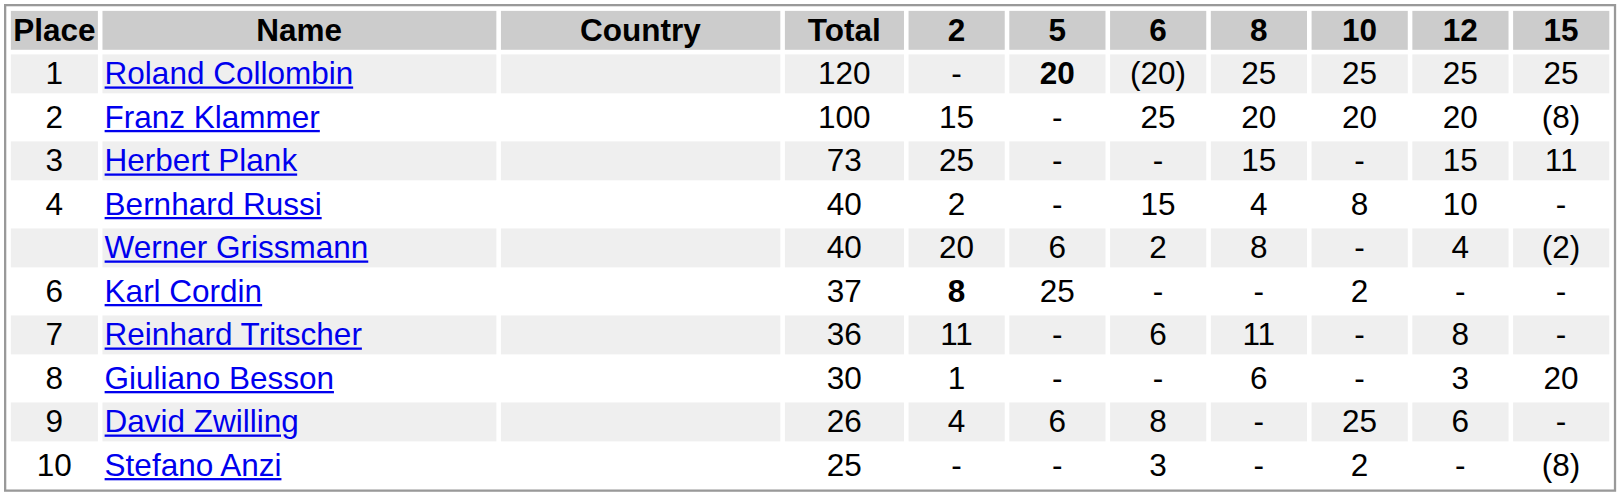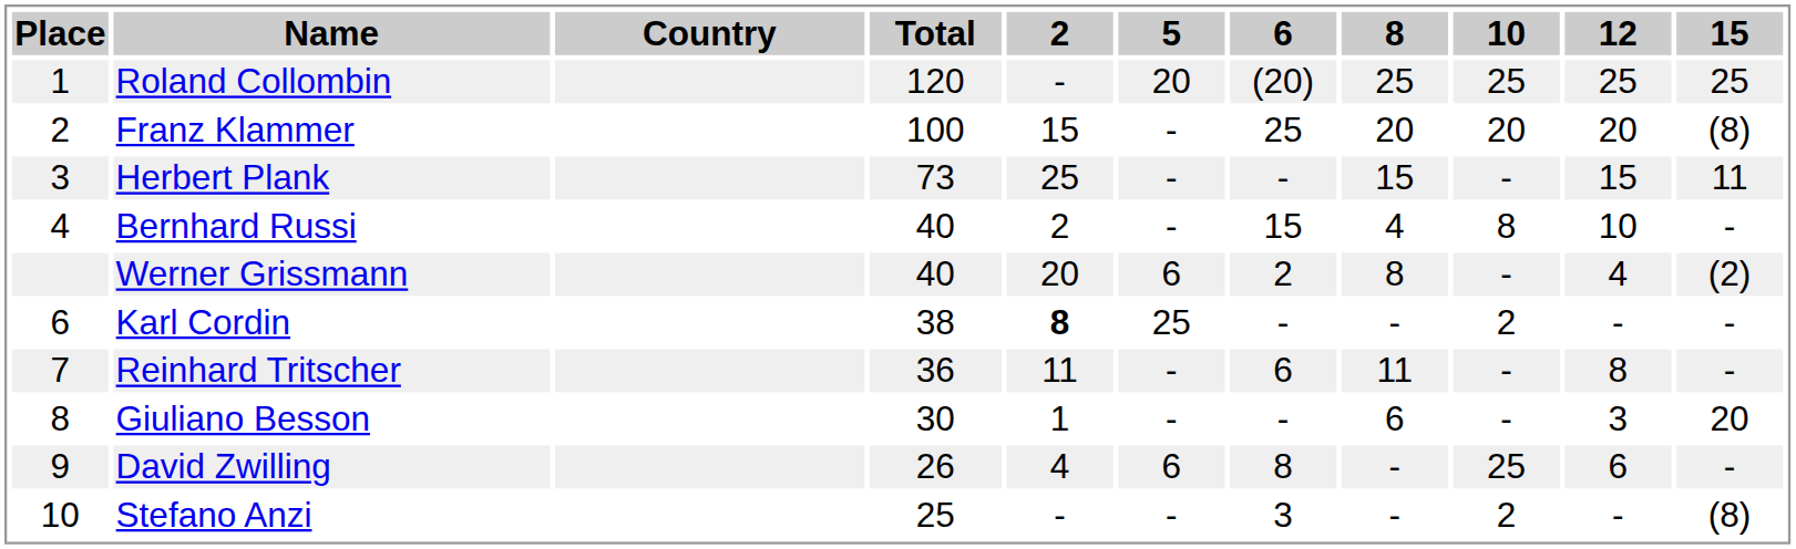Roland Collombin | 5: bold -> normal
Karl Cordin | Total: 37 -> 38
